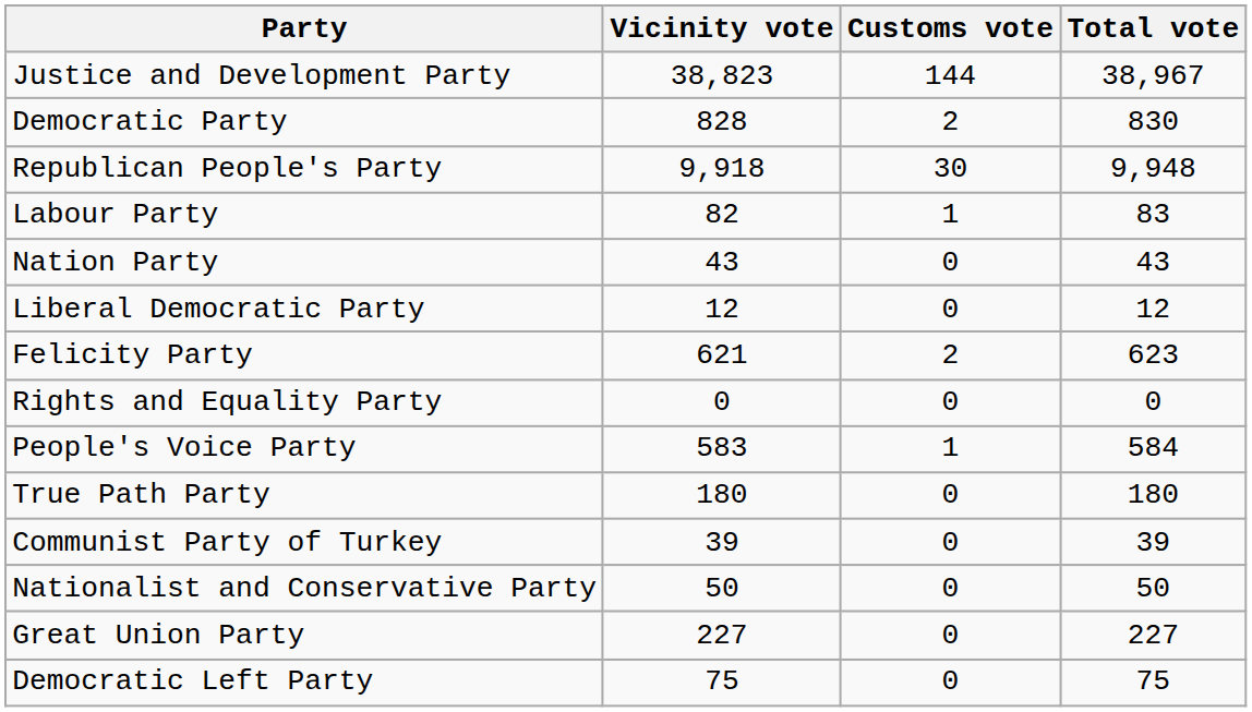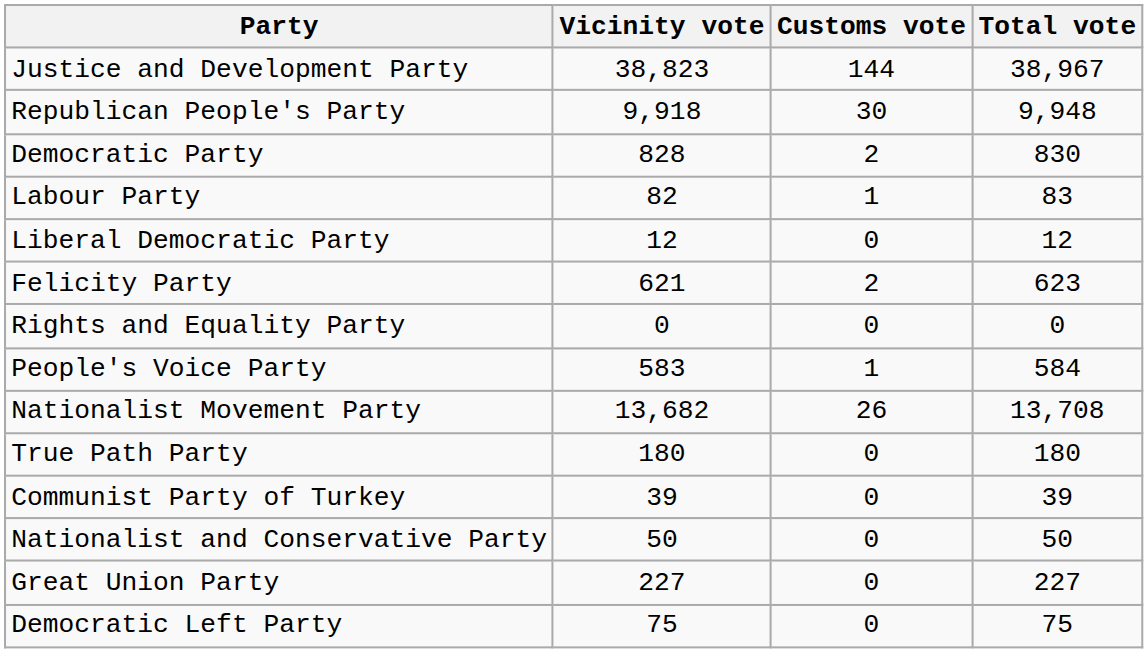rows swapped: Democratic Party <-> Republican People's Party
- row: Nation Party | 43 | 0 | 43
+ row: Nationalist Movement Party | 13,682 | 26 | 13,708
